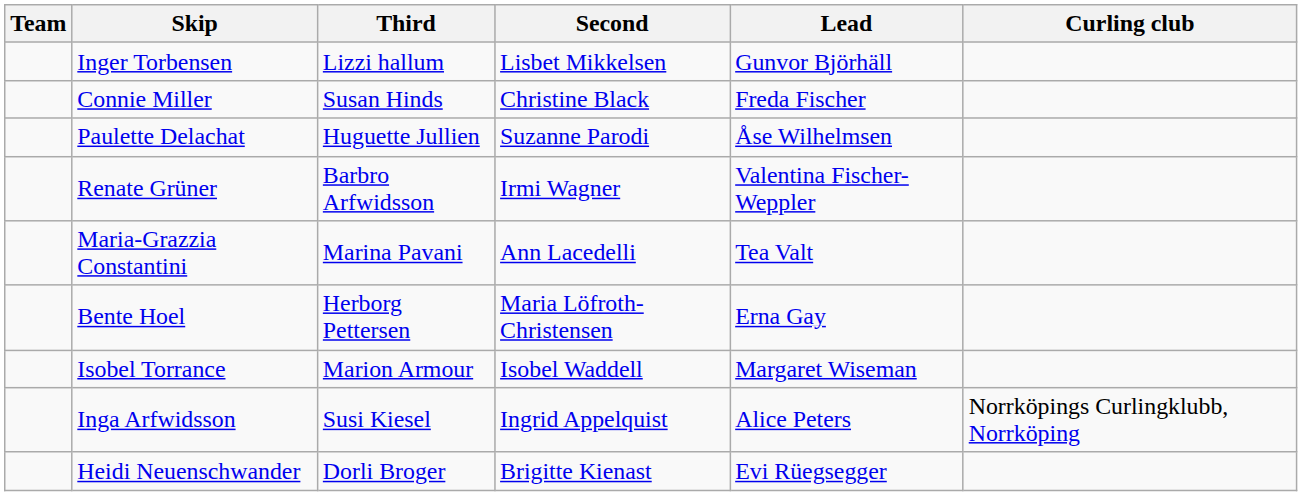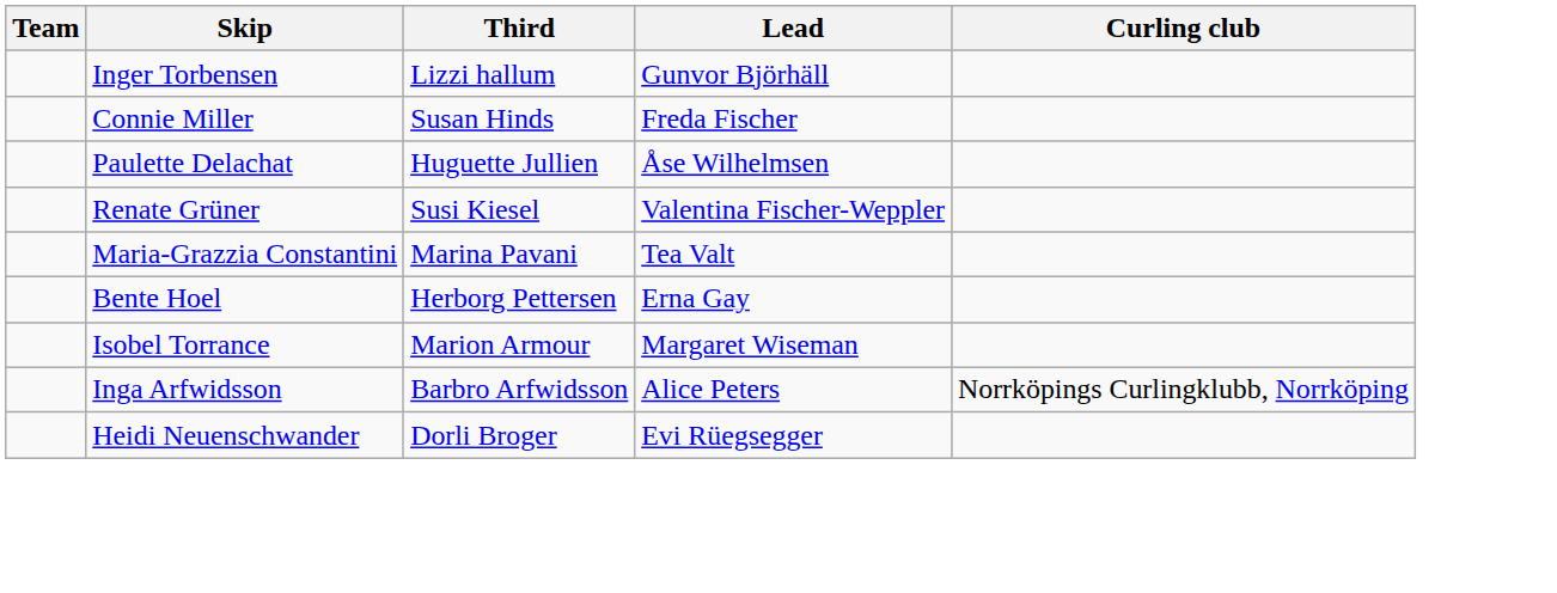- column: Second | Lisbet Mikkelsen | Christine Black | Suzanne Parodi | Irmi Wagner | Ann Lacedelli | Maria Löfroth-Christensen | Isobel Waddell | Ingrid Appelquist | Brigitte Kienast
Renate Grüner | Third: Barbro Arfwidsson -> Susi Kiesel
Inga Arfwidsson | Third: Susi Kiesel -> Barbro Arfwidsson
